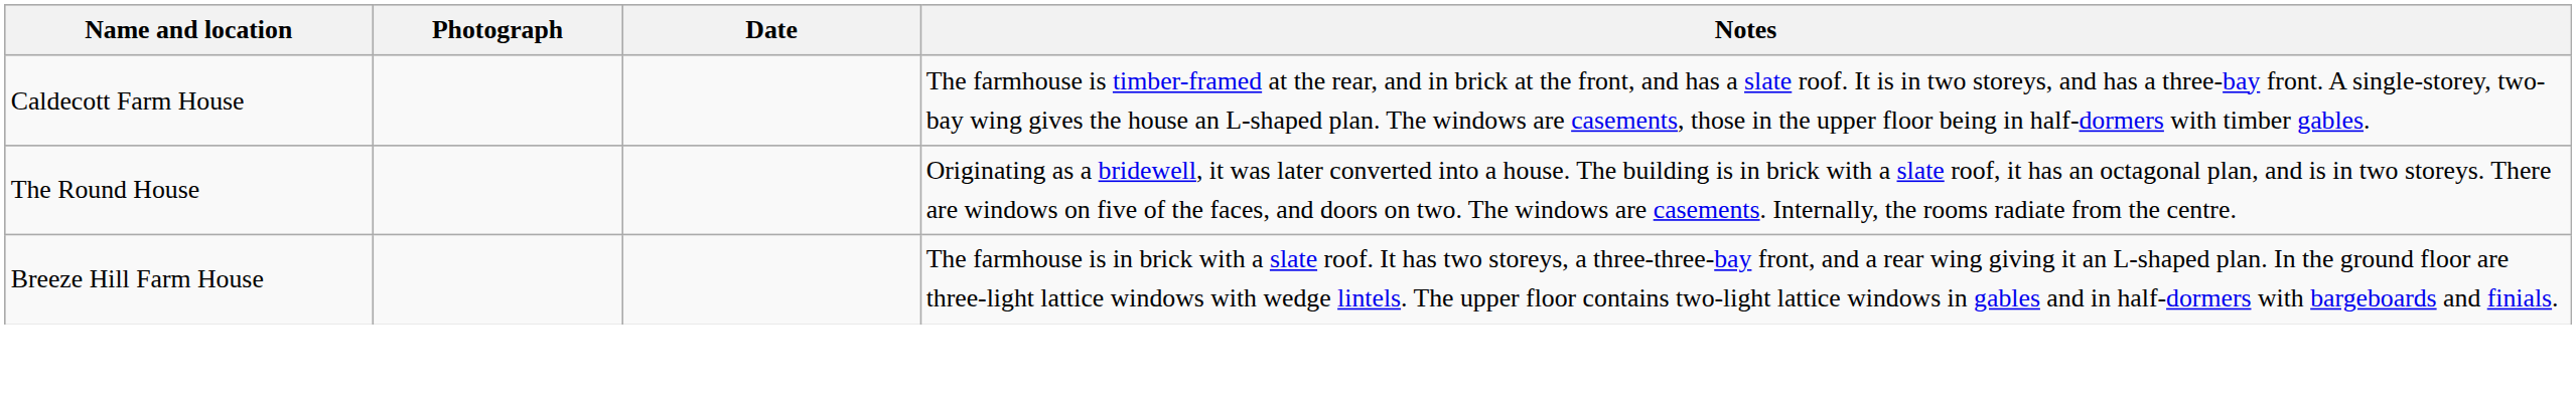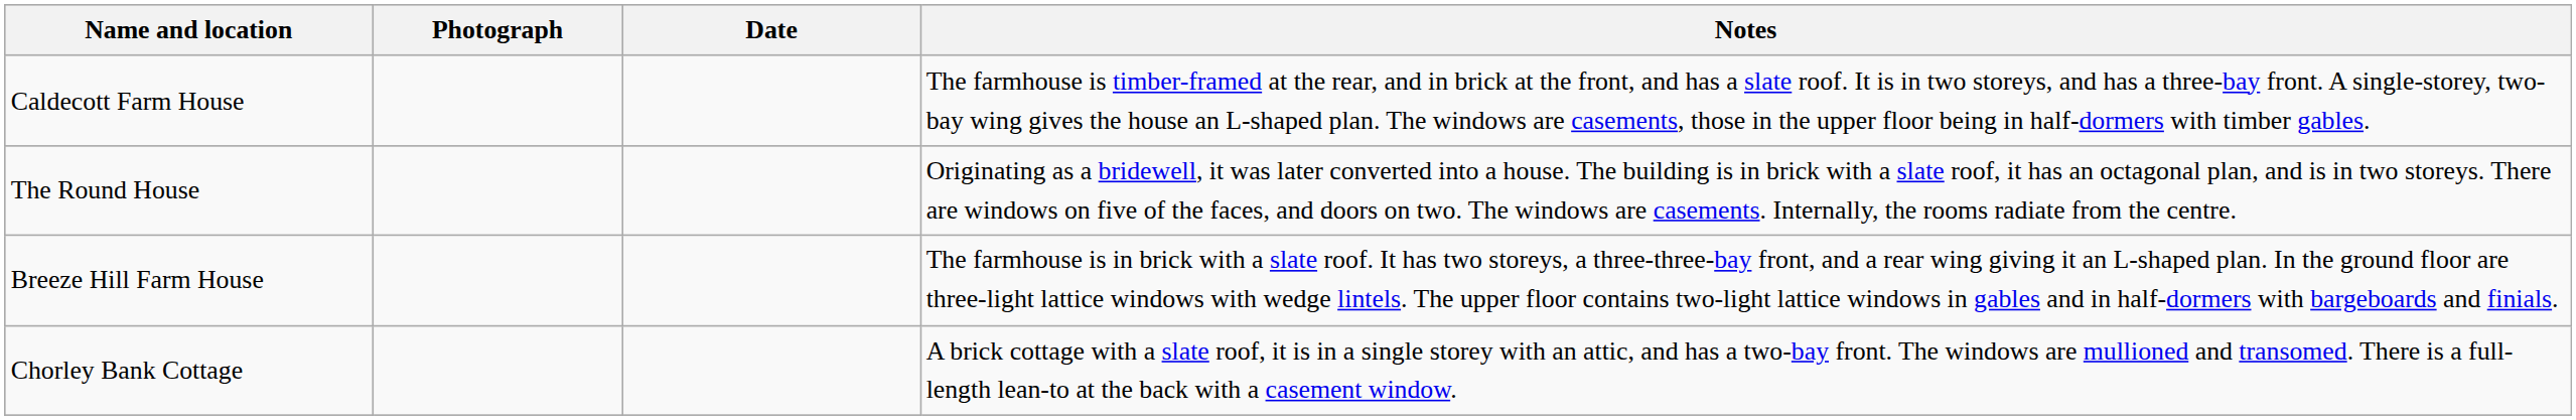+ row: Chorley Bank Cottage | A brick cottage with a slate roof, it is in a single storey with an attic, and has a two-bay front. The windows are mullioned and transomed. There is a full-length lean-to at the back with a casement window.
